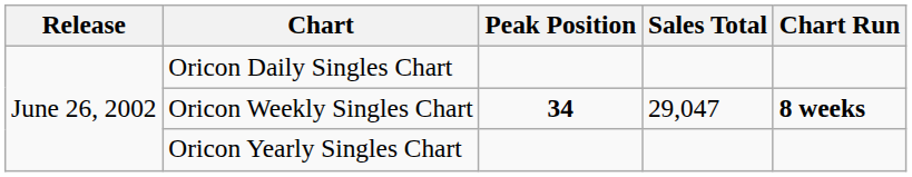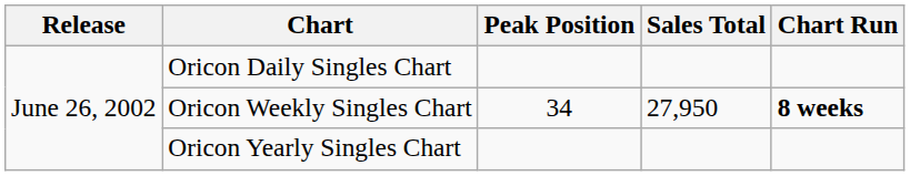Oricon Weekly Singles Chart | Peak Position: bold -> normal
Oricon Weekly Singles Chart | Sales Total: 29,047 -> 27,950
